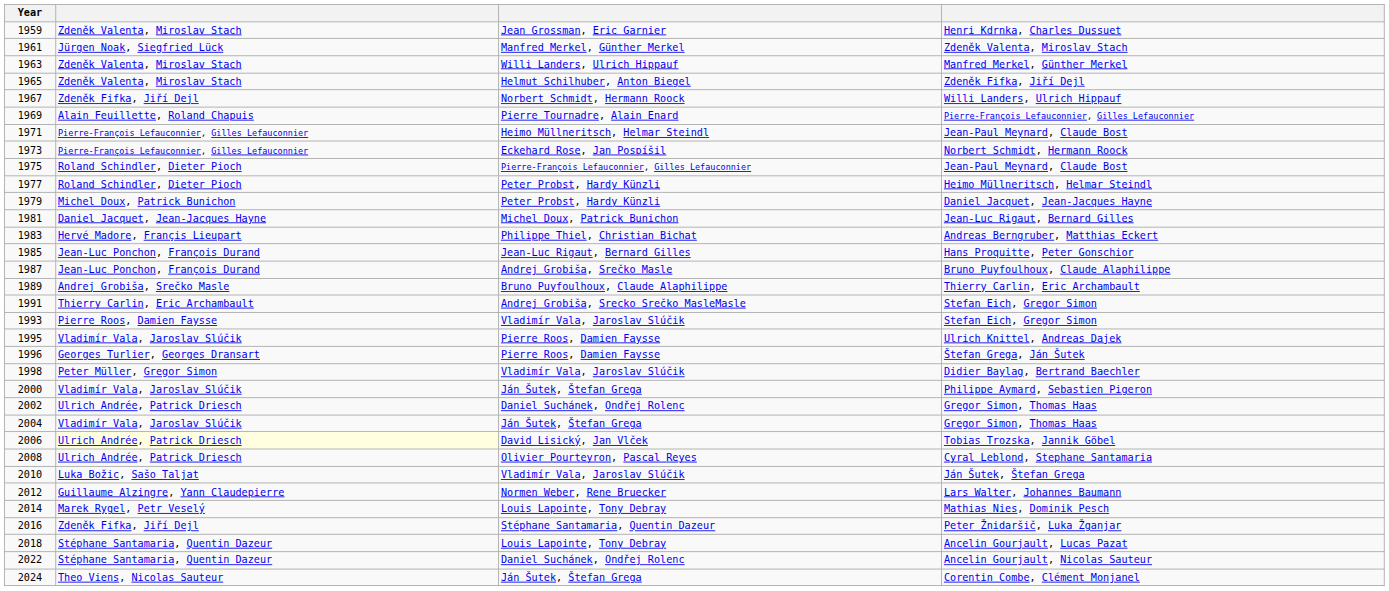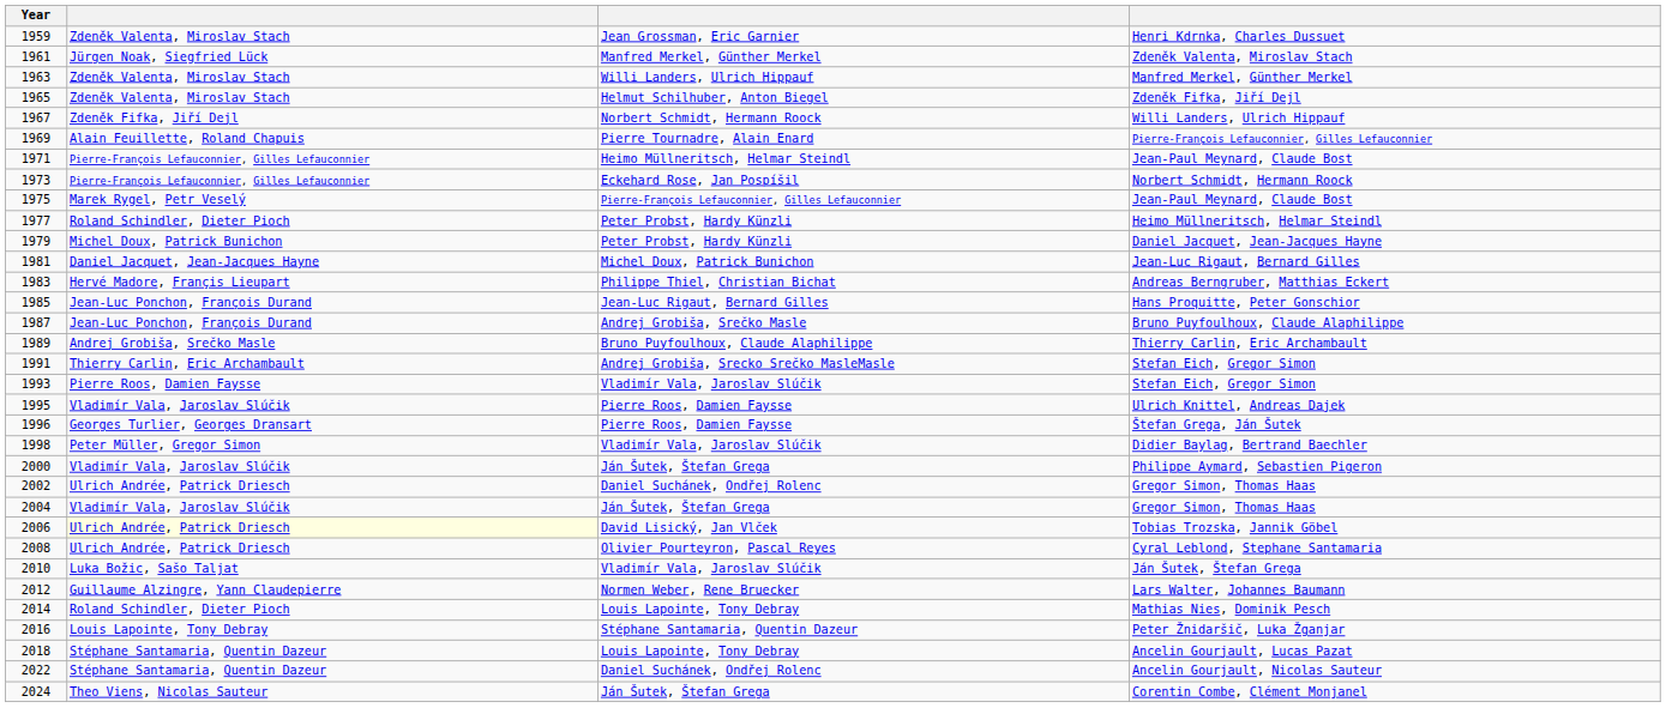1975 / Jean-Paul Meynard, Claude Bost | column 2: Roland Schindler, Dieter Pioch -> Marek Rygel, Petr Veselý
Mathias Nies, Dominik Pesch | column 2: Marek Rygel, Petr Veselý -> Roland Schindler, Dieter Pioch
Peter Žnidaršič, Luka Žganjar | column 2: Zdeněk Fifka, Jiří Dejl -> Louis Lapointe, Tony Debray
